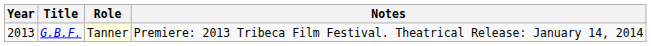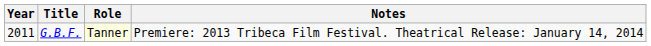G.B.F. | Year: 2013 -> 2011
